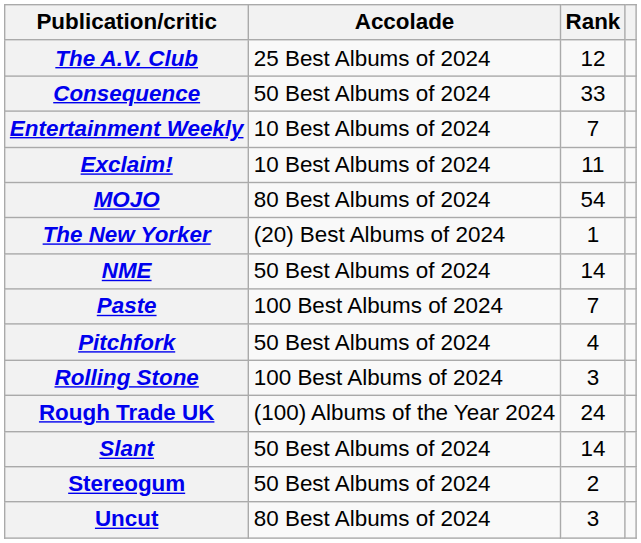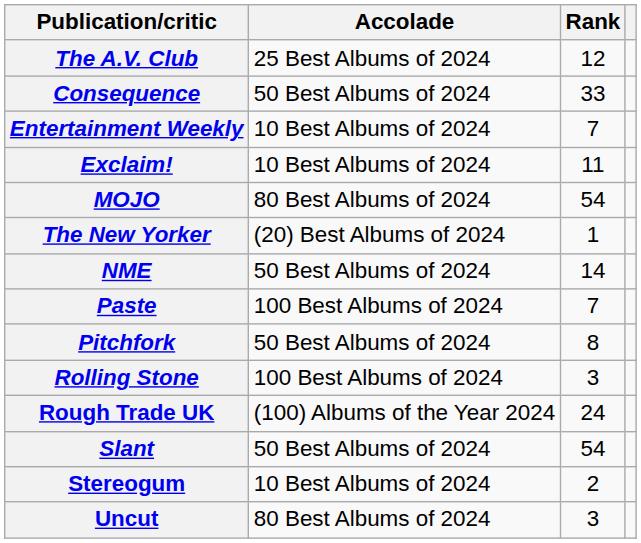Pitchfork | Rank: 4 -> 8
Slant | Rank: 14 -> 54
Stereogum | Accolade: 50 Best Albums of 2024 -> 10 Best Albums of 2024
